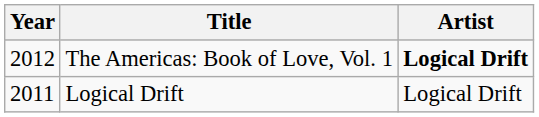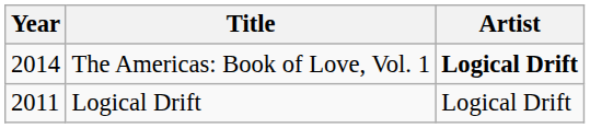The Americas: Book of Love, Vol. 1 | Year: 2012 -> 2014
